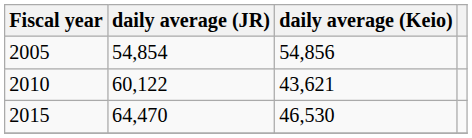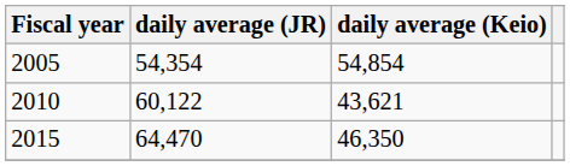2005 | daily average (JR): 54,854 -> 54,354
2005 | daily average (Keio): 54,856 -> 54,854
2015 | daily average (Keio): 46,530 -> 46,350
